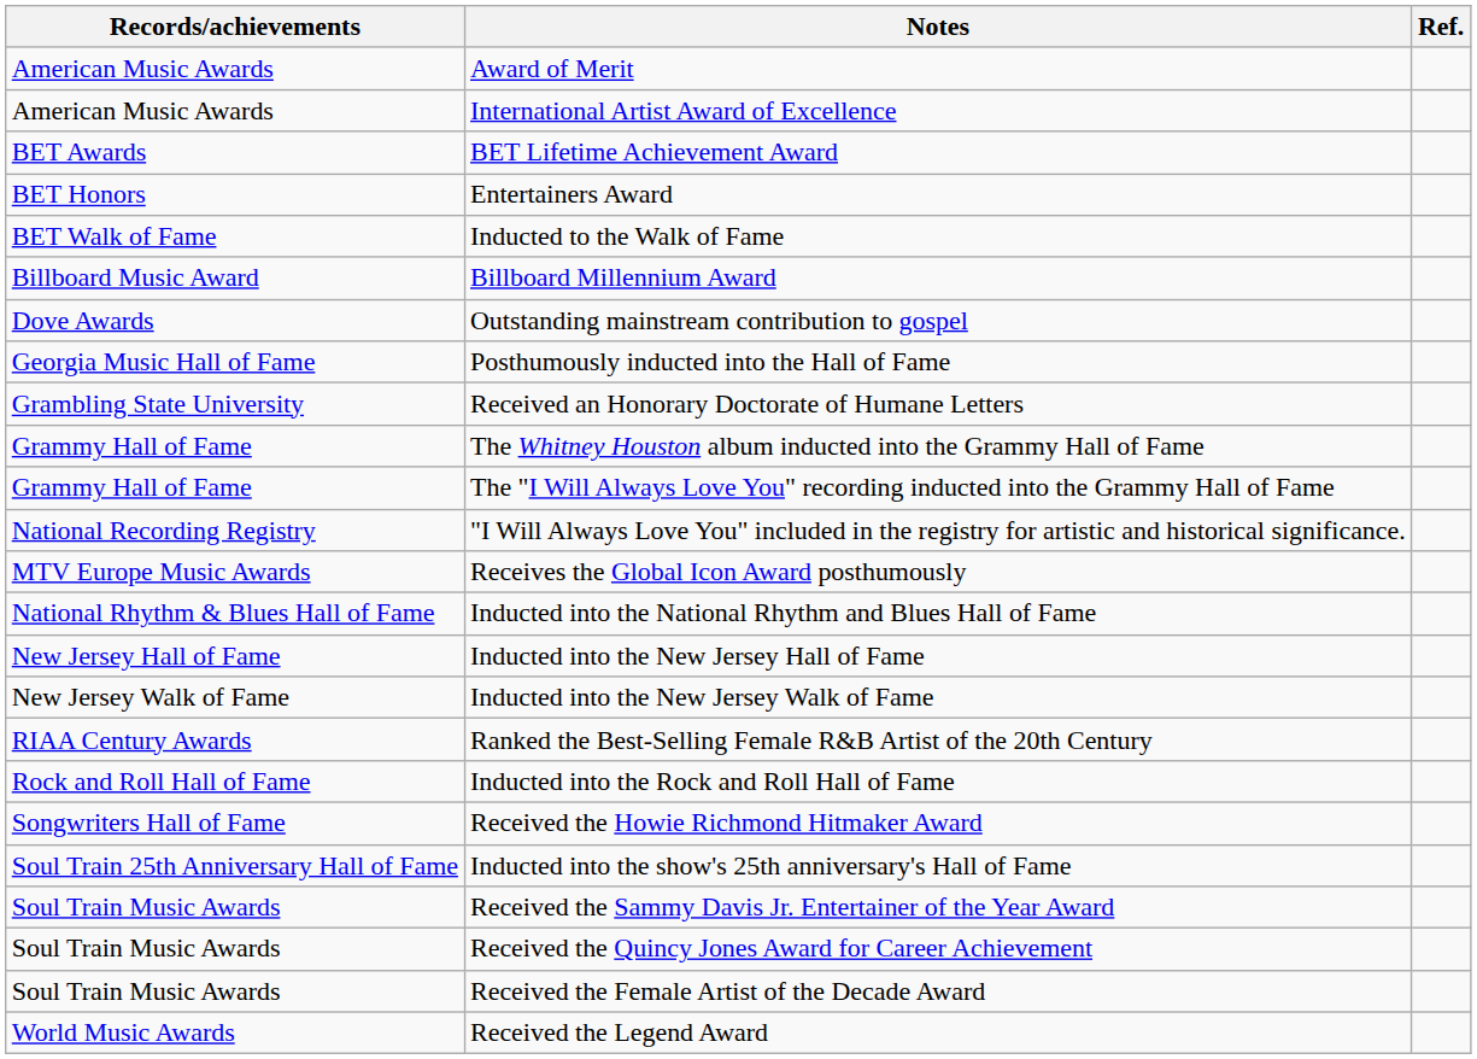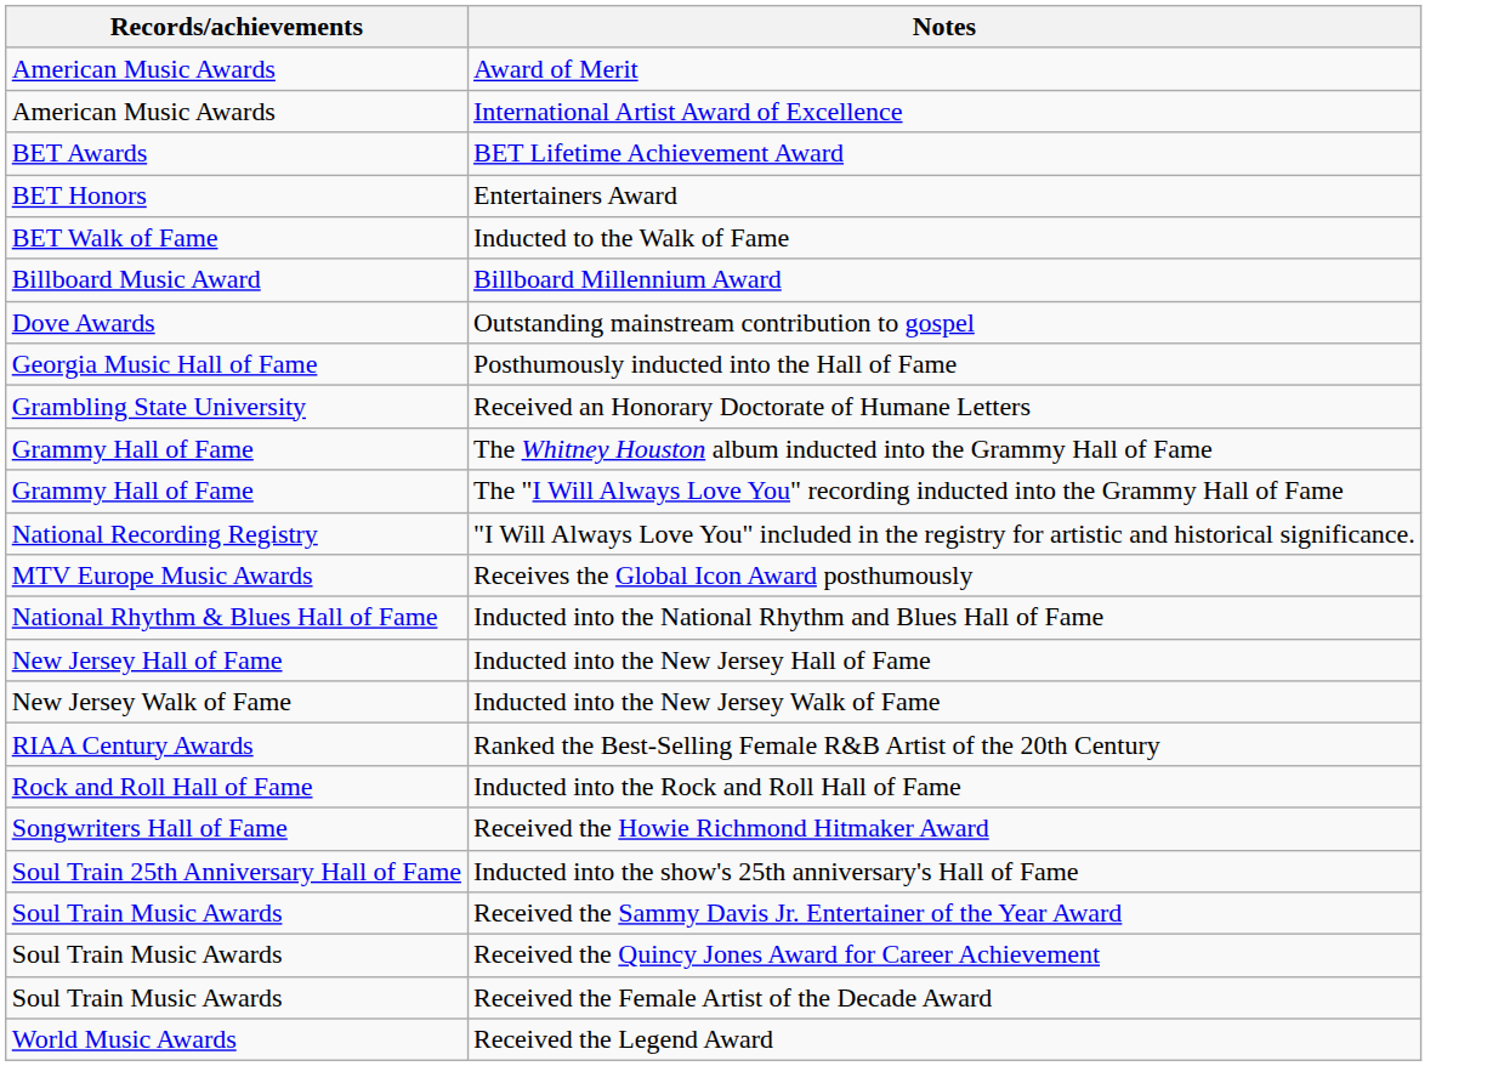- column: Ref.
